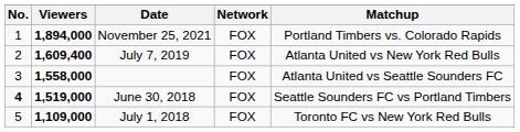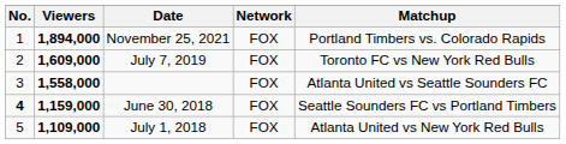July 7, 2019 | Viewers: 1,609,400 -> 1,609,000
July 7, 2019 | Matchup: Atlanta United vs New York Red Bulls -> Toronto FC vs New York Red Bulls
June 30, 2018 | Viewers: 1,519,000 -> 1,159,000
July 1, 2018 | Matchup: Toronto FC vs New York Red Bulls -> Atlanta United vs New York Red Bulls
